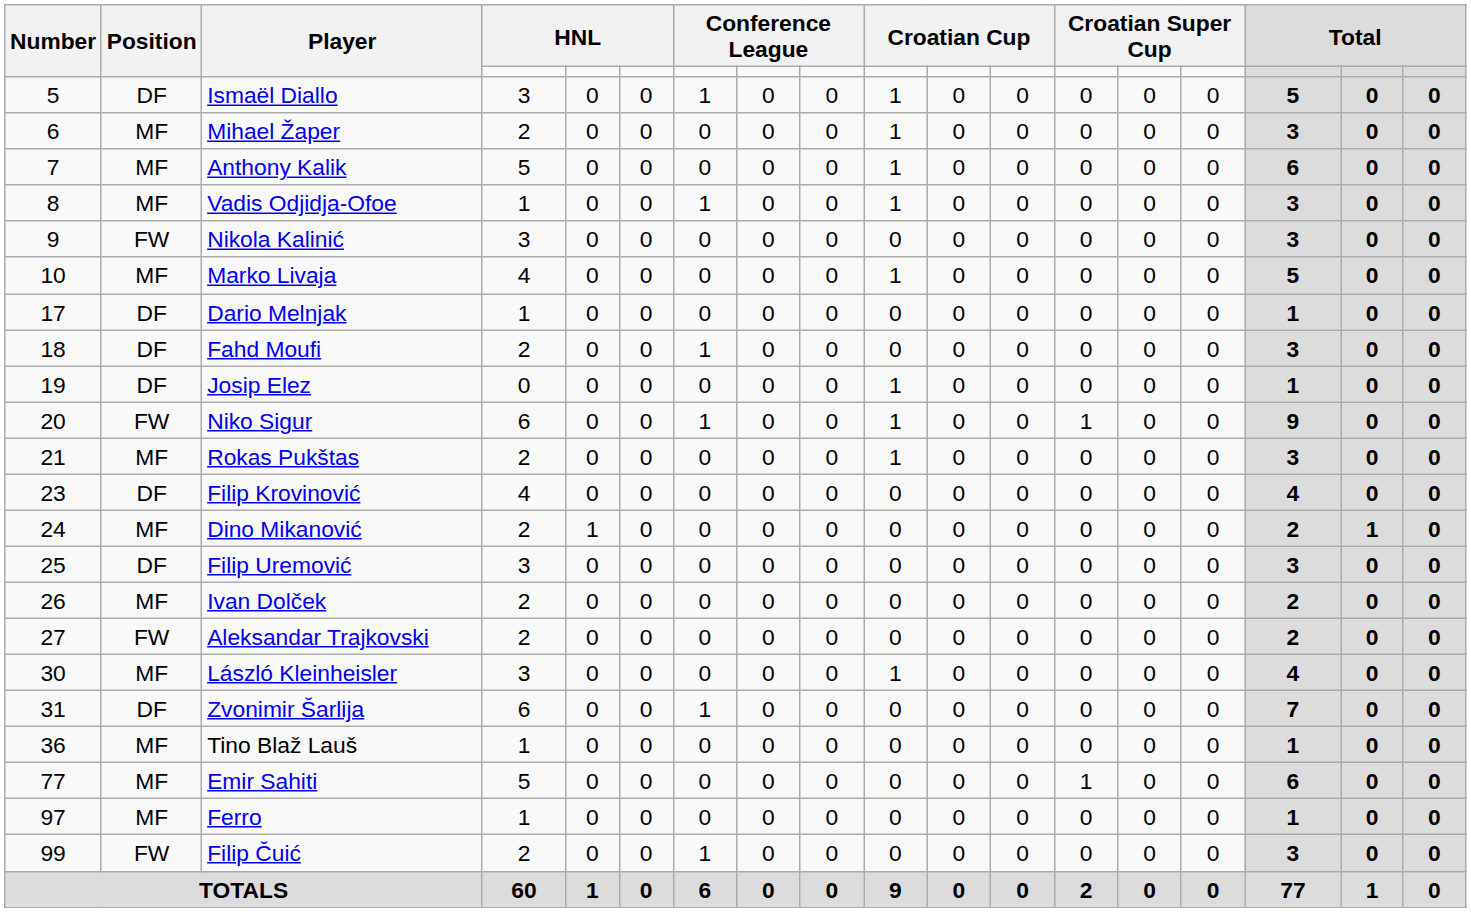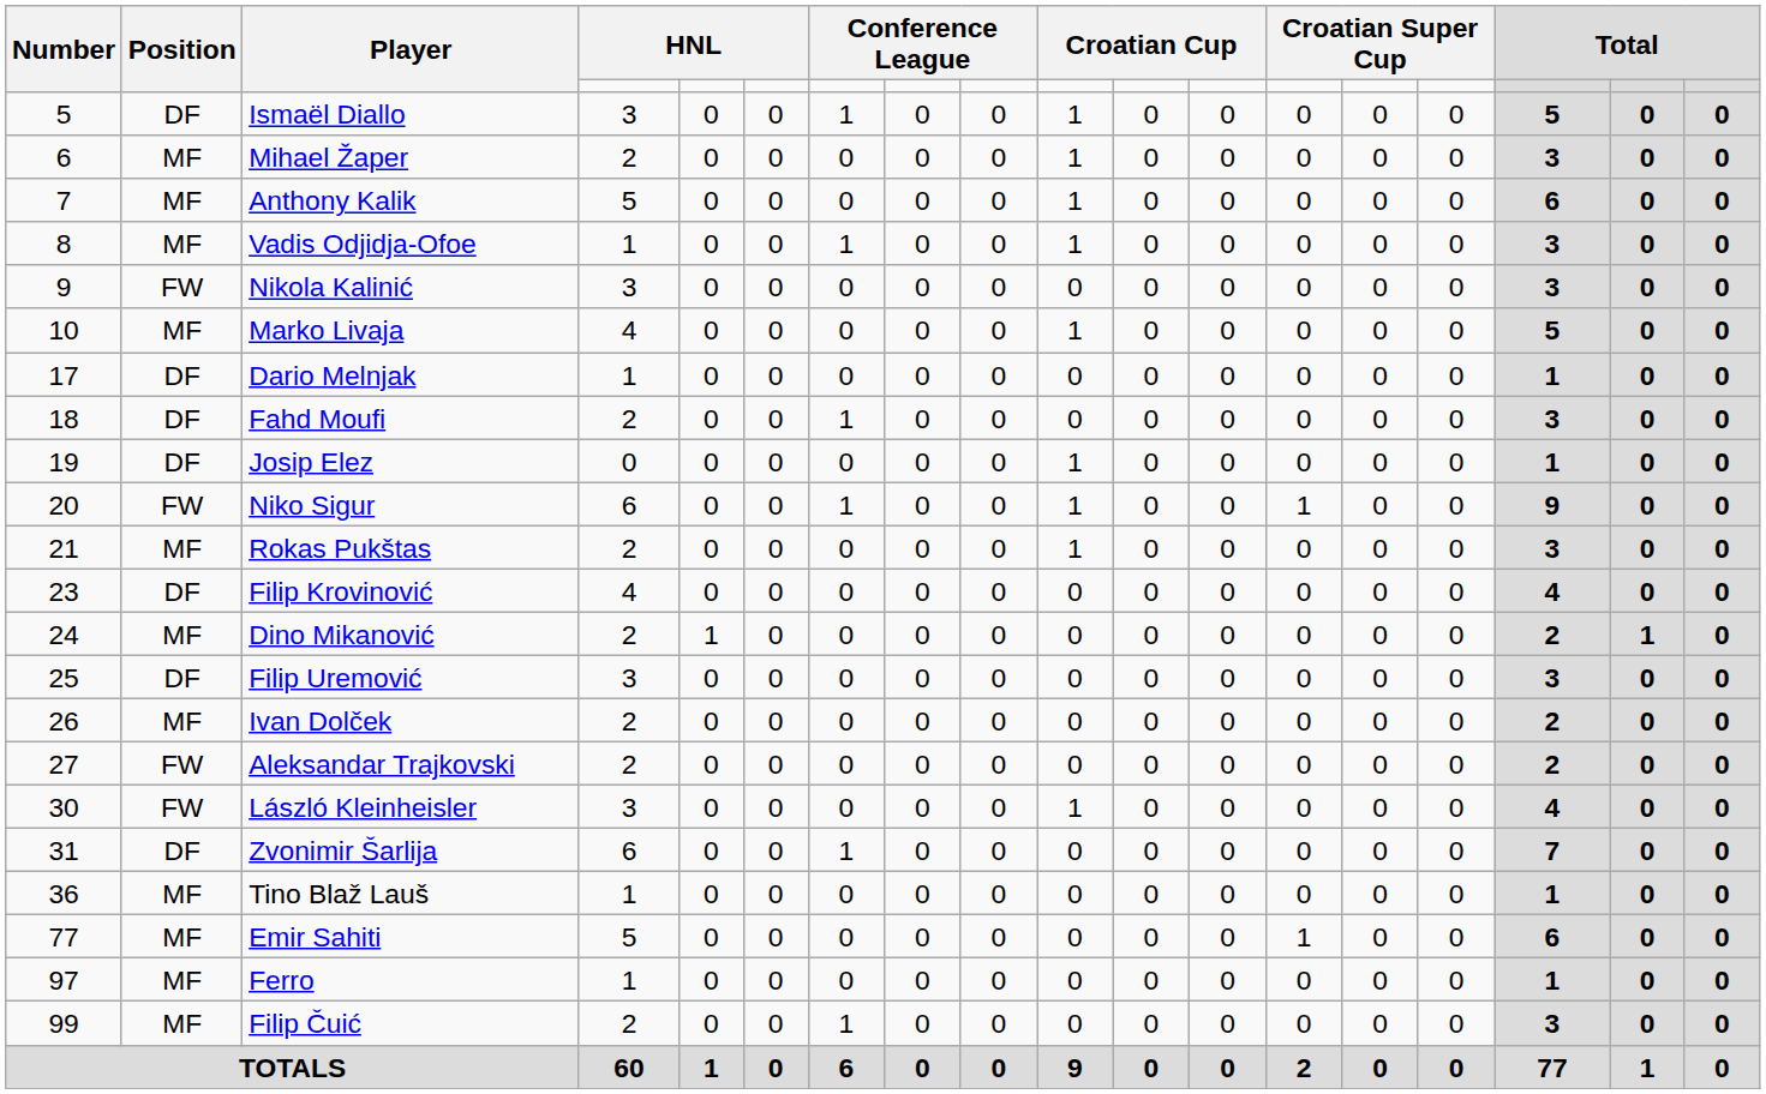László Kleinheisler | Position: MF -> FW
Filip Čuić | Position: FW -> MF
